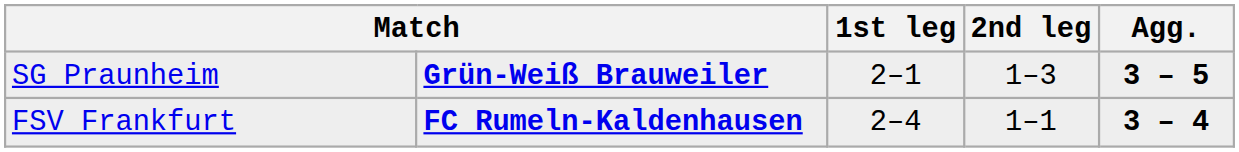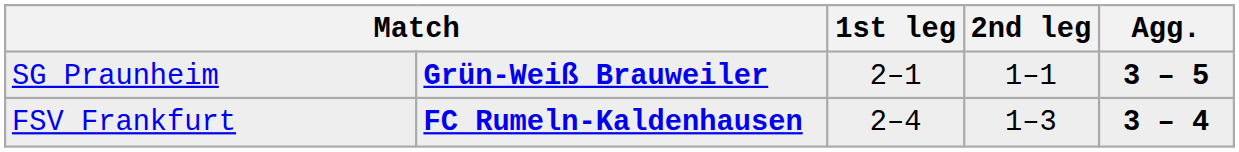SG Praunheim | 2nd leg: 1–3 -> 1–1
FSV Frankfurt | 2nd leg: 1–1 -> 1–3
